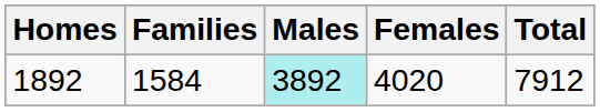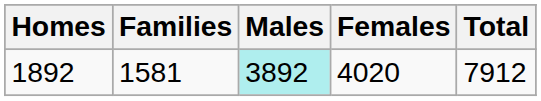1892 | Families: 1584 -> 1581
